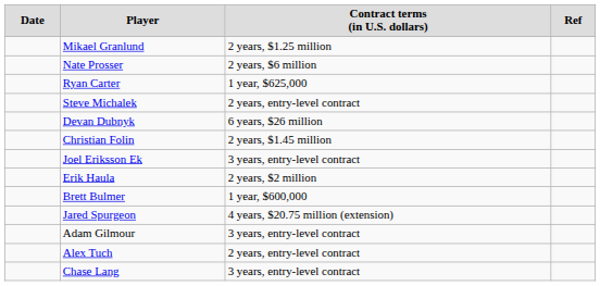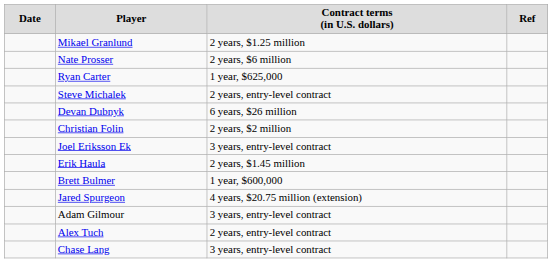Christian Folin | column 3: 2 years, $1.45 million -> 2 years, $2 million
Erik Haula | column 3: 2 years, $2 million -> 2 years, $1.45 million
